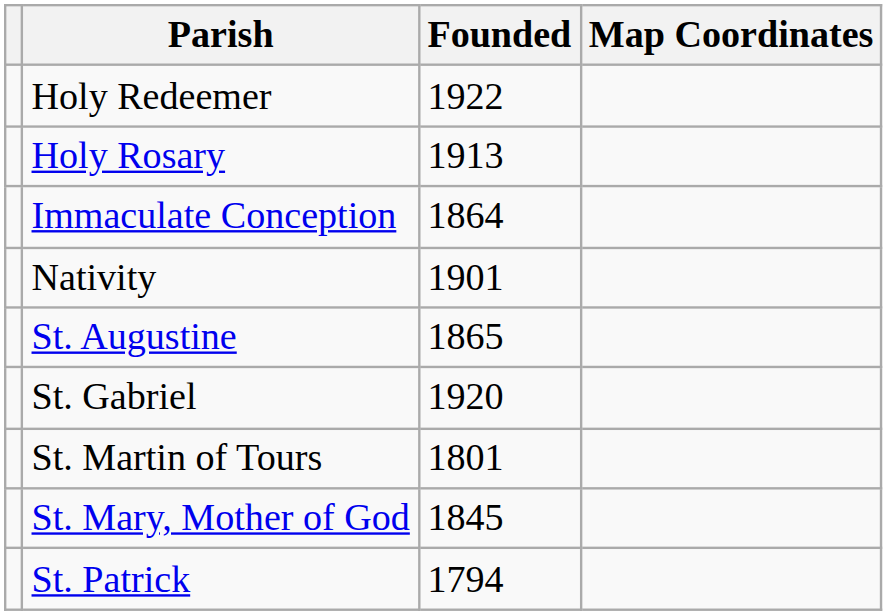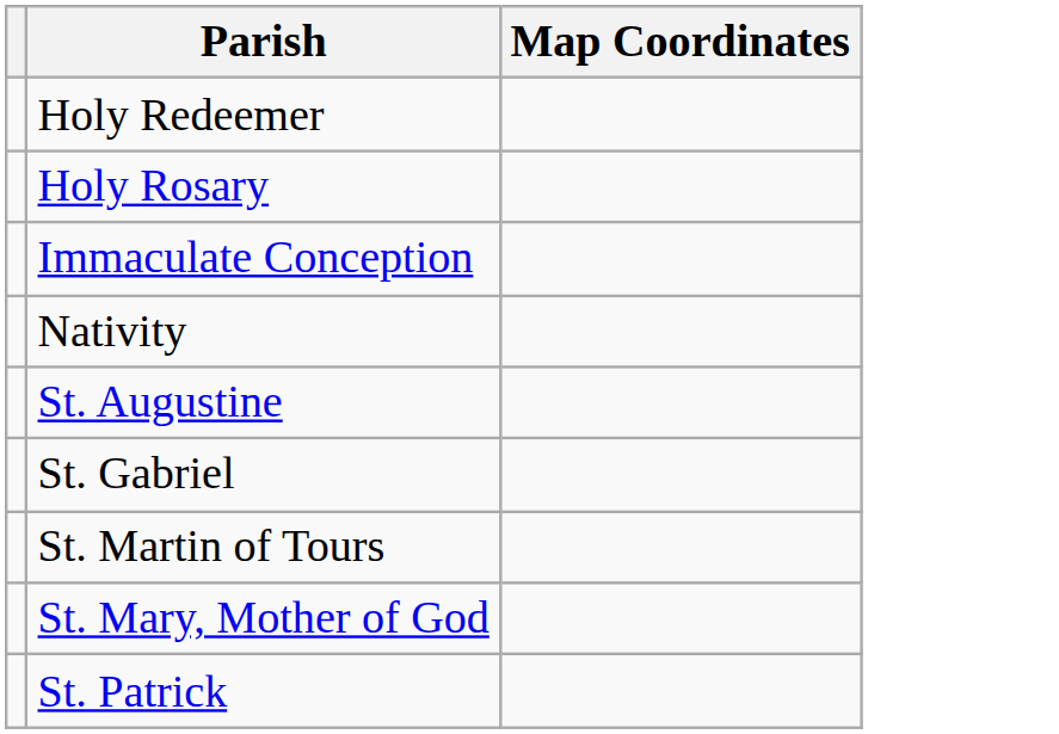- column: Founded | 1922 | 1913 | 1864 | 1901 | 1865 | 1920 | 1801 | 1845 | 1794
